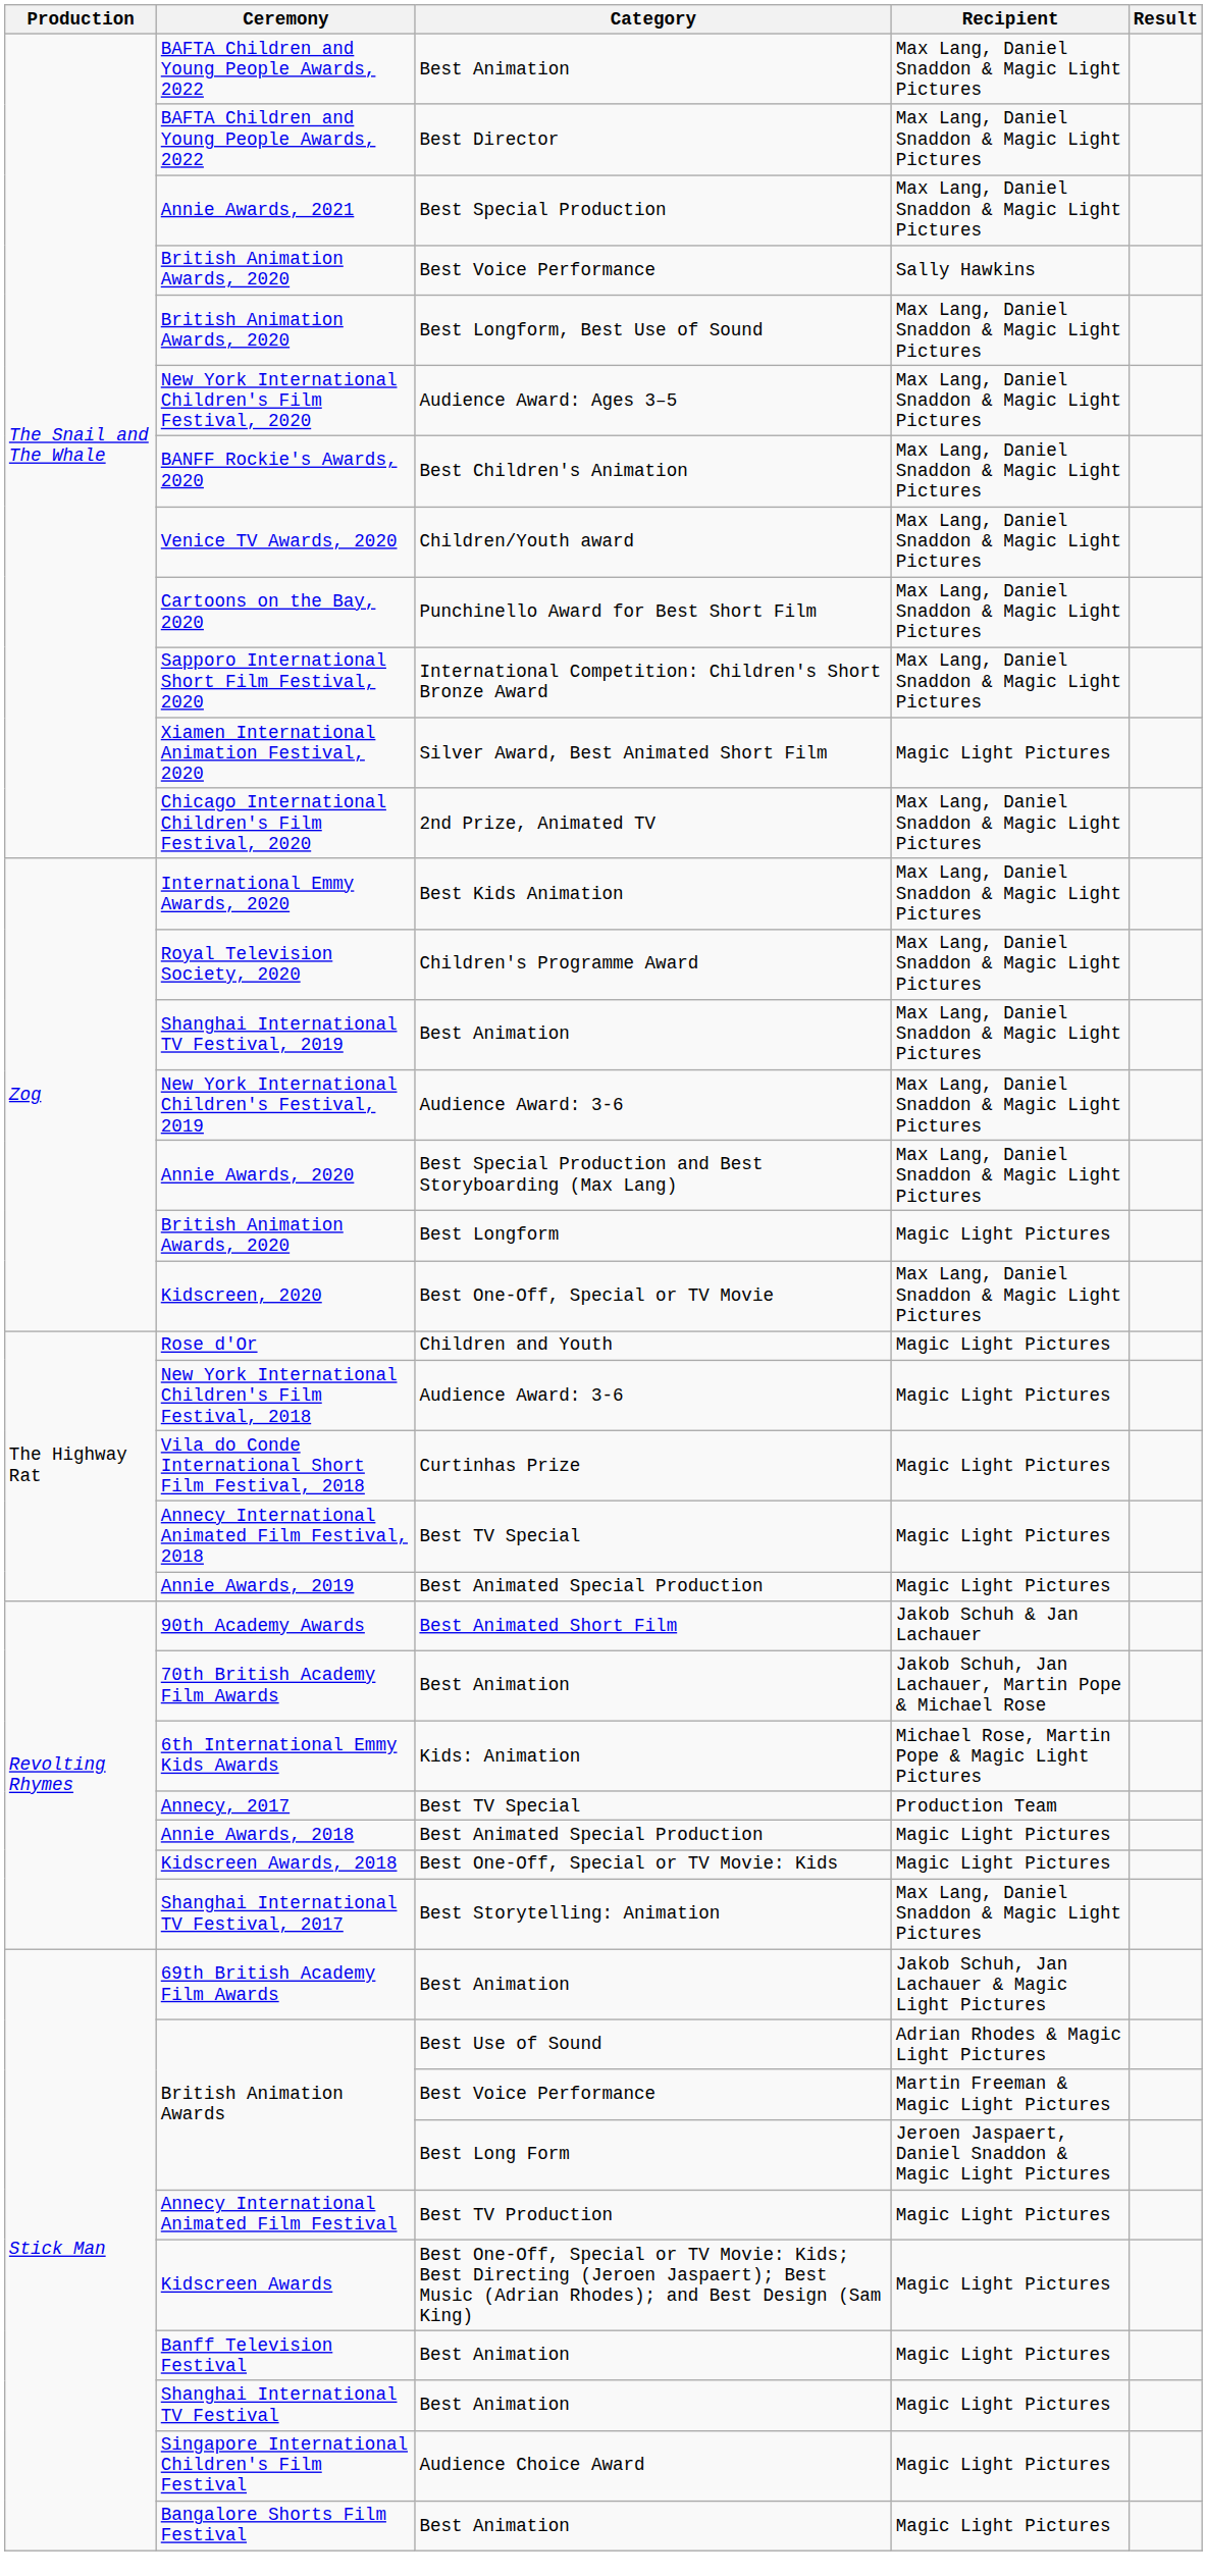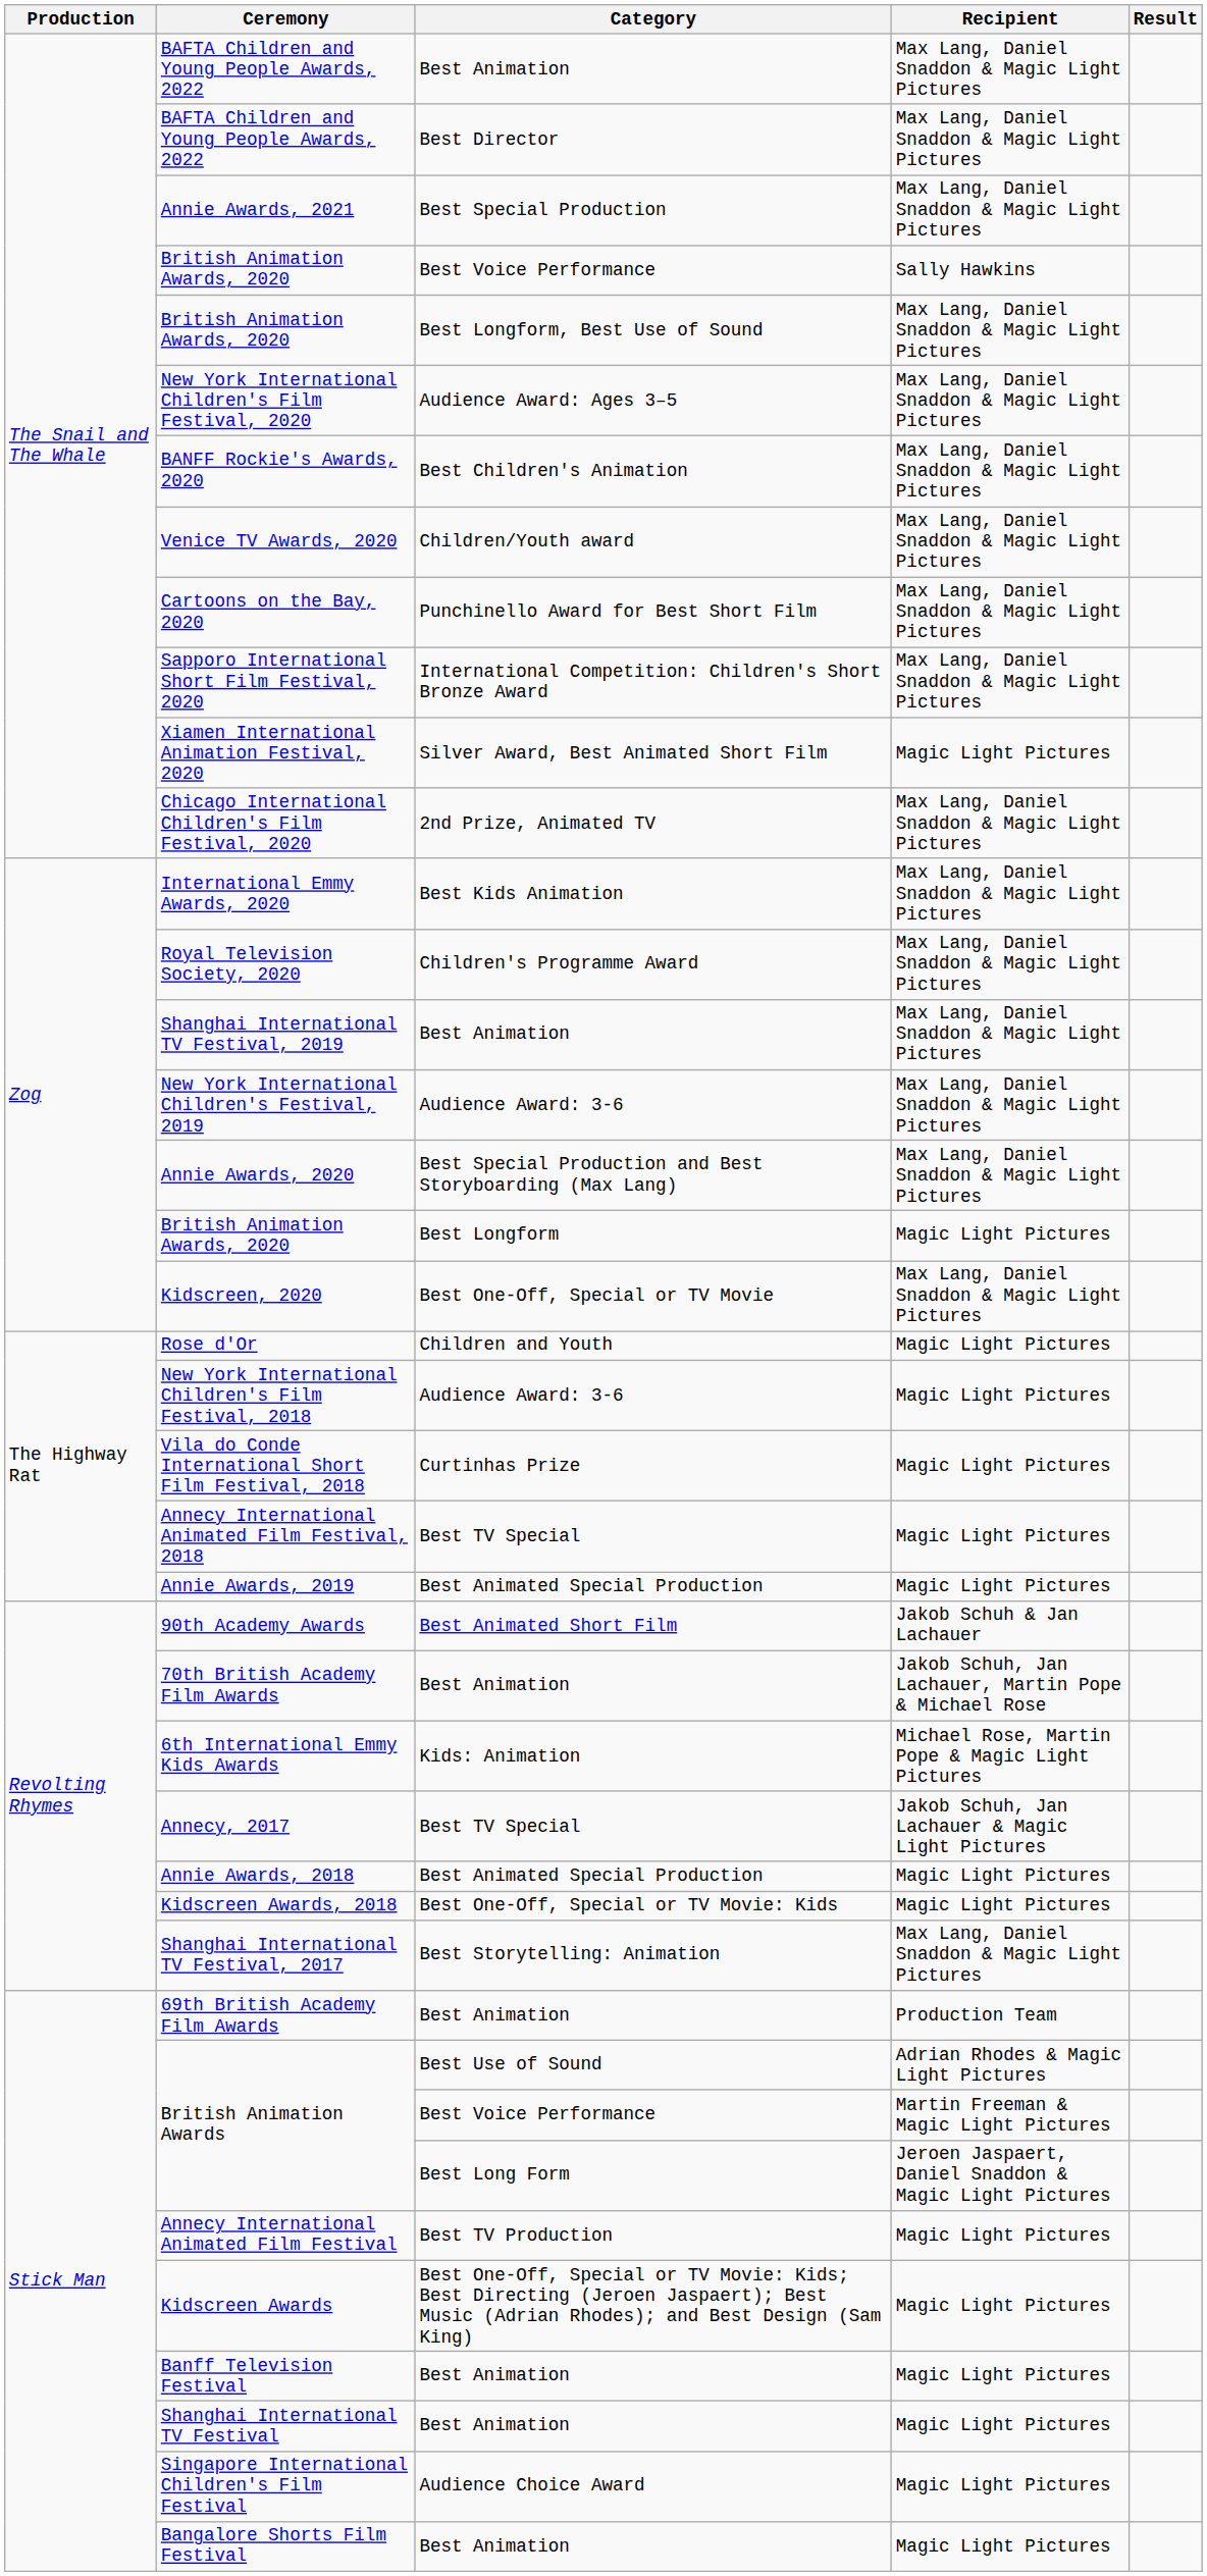Annecy, 2017 | Recipient: Production Team -> Jakob Schuh, Jan Lachauer & Magic Light Pictures
69th British Academy Film Awards | Recipient: Jakob Schuh, Jan Lachauer & Magic Light Pictures -> Production Team
